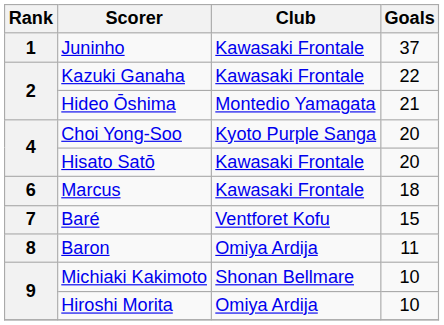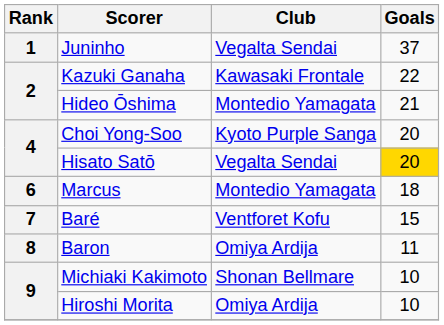Juninho | Club: Kawasaki Frontale -> Vegalta Sendai
Hisato Satō | Club: Kawasaki Frontale -> Vegalta Sendai
Hisato Satō | Goals: no background -> gold background
Marcus | Club: Kawasaki Frontale -> Montedio Yamagata
